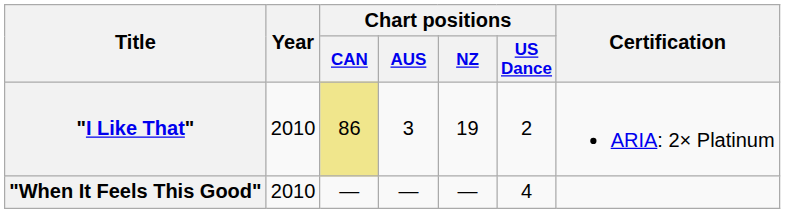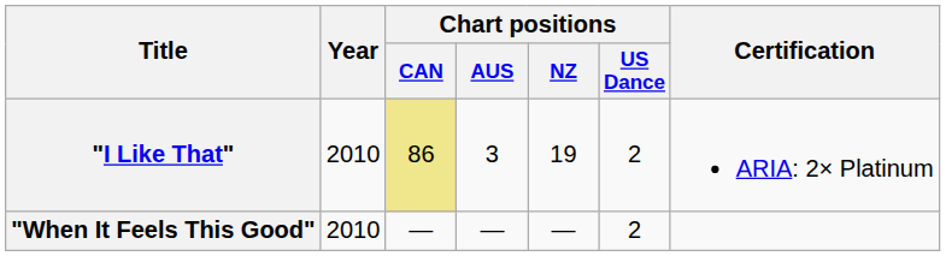"When It Feels This Good" | Chart positions / US Dance: 4 -> 2
